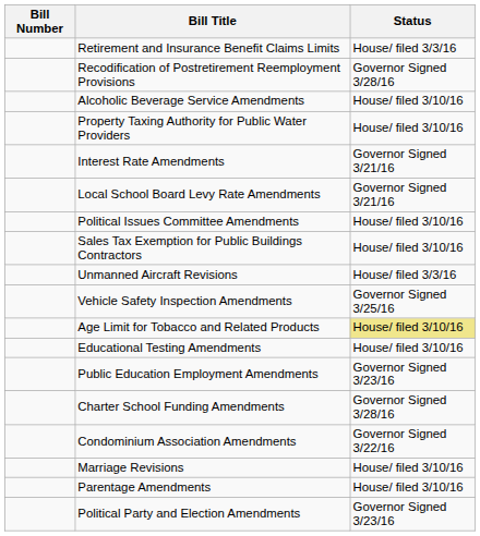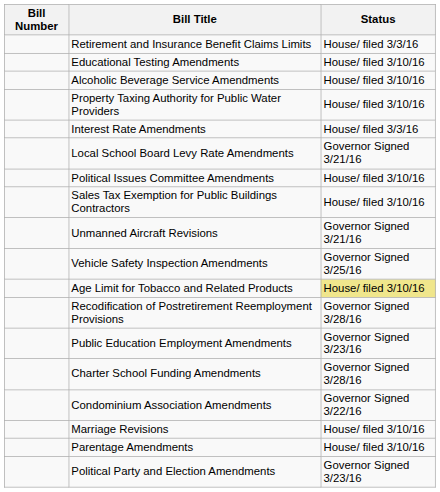rows swapped: Recodification of Postretirement Reemployment Provisions <-> Educational Testing Amendments
Interest Rate Amendments | Status: Governor Signed 3/21/16 -> House/ filed 3/3/16
Unmanned Aircraft Revisions | Status: House/ filed 3/3/16 -> Governor Signed 3/21/16
